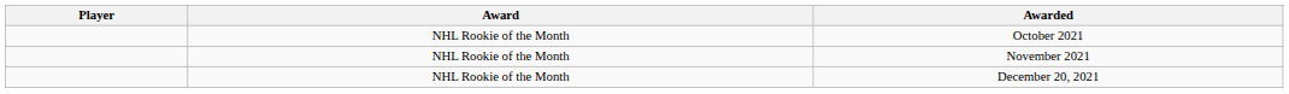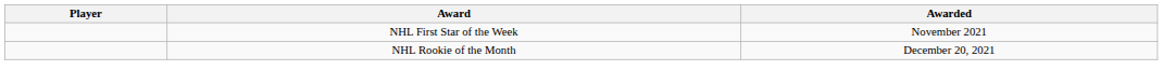- row: NHL Rookie of the Month | October 2021
November 2021 | Award: NHL Rookie of the Month -> NHL First Star of the Week
